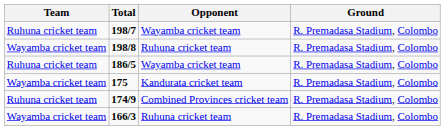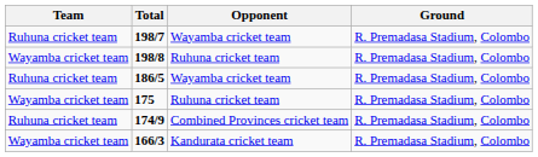175 | Opponent: Kandurata cricket team -> Ruhuna cricket team
166/3 | Opponent: Ruhuna cricket team -> Kandurata cricket team
